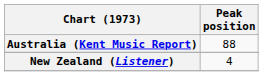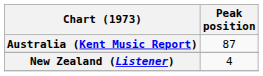Australia (Kent Music Report) | Peak position: 88 -> 87
